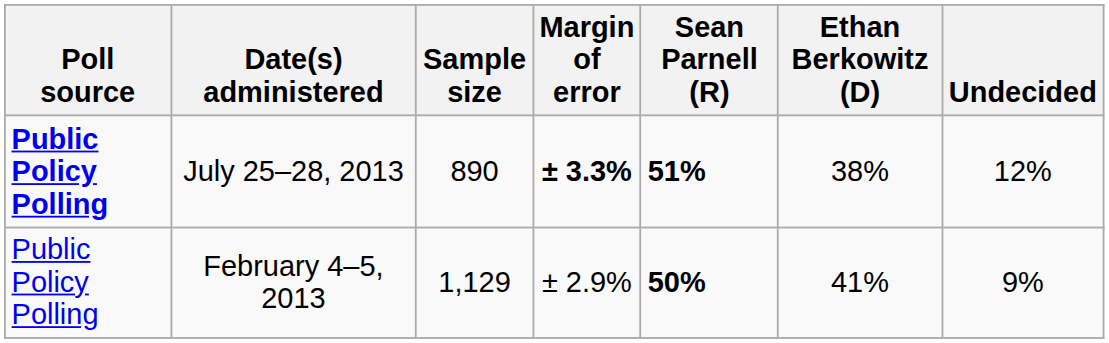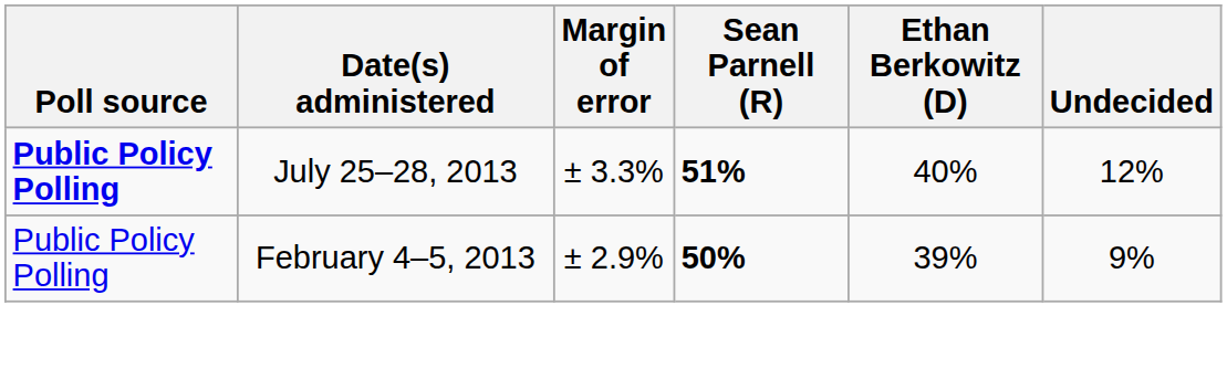- column: Sample size | 890 | 1,129
July 25–28, 2013 | Margin of error: bold -> normal
July 25–28, 2013 | Ethan Berkowitz (D): 38% -> 40%
February 4–5, 2013 | Ethan Berkowitz (D): 41% -> 39%
